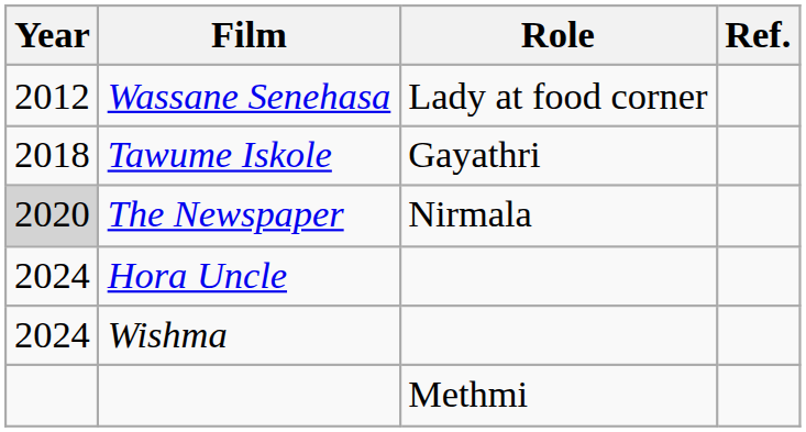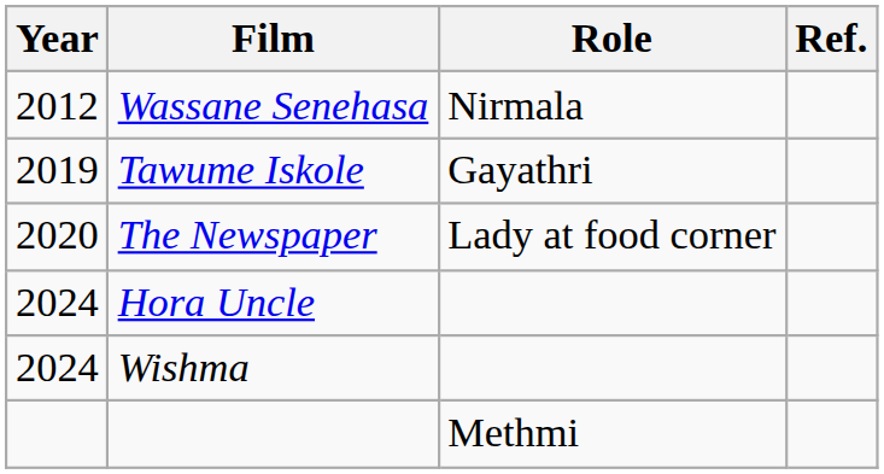Wassane Senehasa | Role: Lady at food corner -> Nirmala
Tawume Iskole | Year: 2018 -> 2019
The Newspaper | Year: lightgrey background -> no background
The Newspaper | Role: Nirmala -> Lady at food corner
